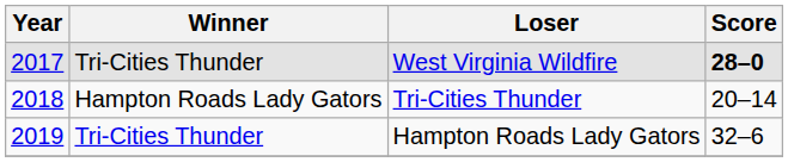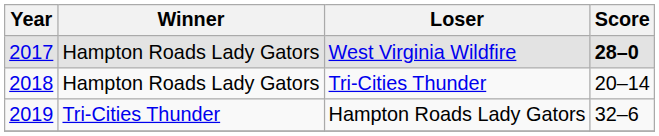West Virginia Wildfire | Winner: Tri-Cities Thunder -> Hampton Roads Lady Gators
